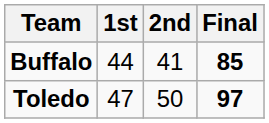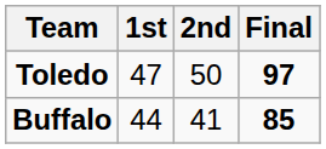rows swapped: Toledo <-> Buffalo
